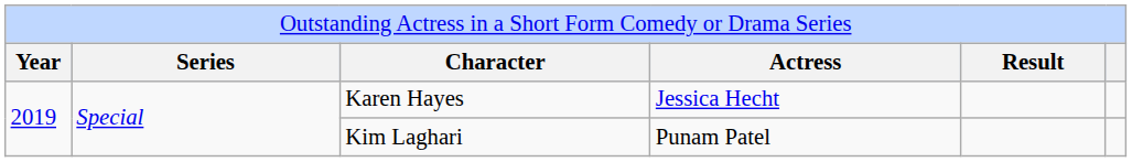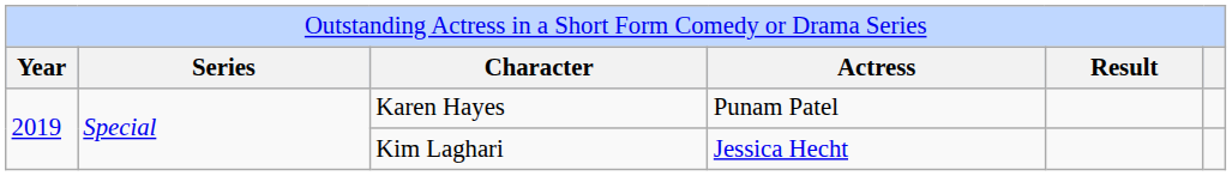Karen Hayes | column 4: Jessica Hecht -> Punam Patel
Kim Laghari | column 4: Punam Patel -> Jessica Hecht
